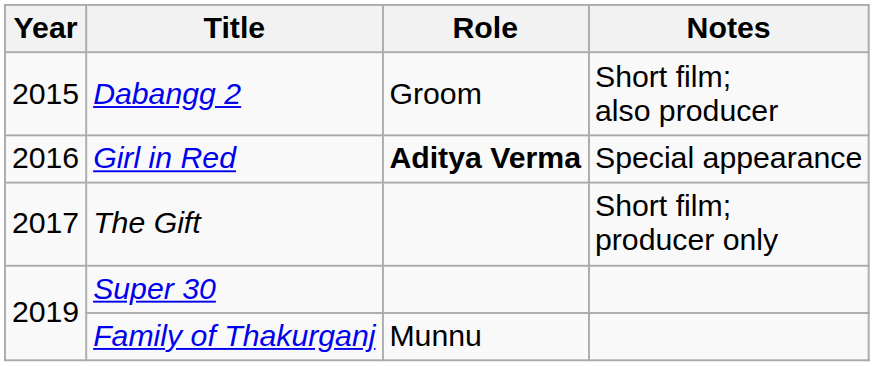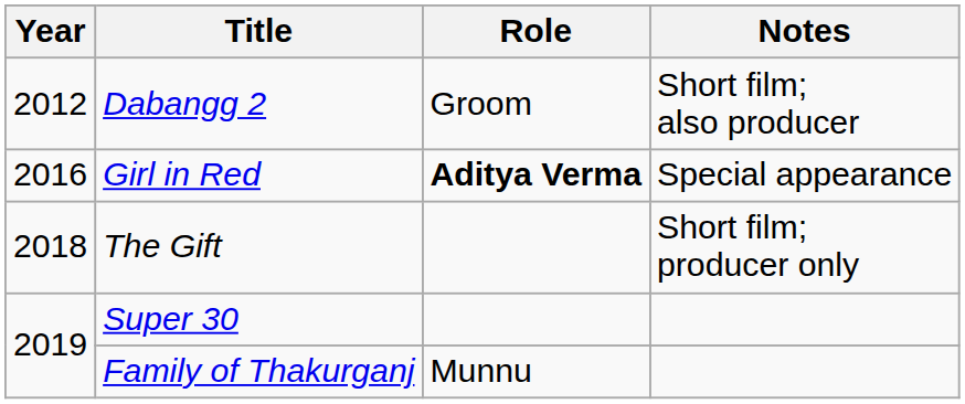Dabangg 2 | Year: 2015 -> 2012
The Gift | Year: 2017 -> 2018
